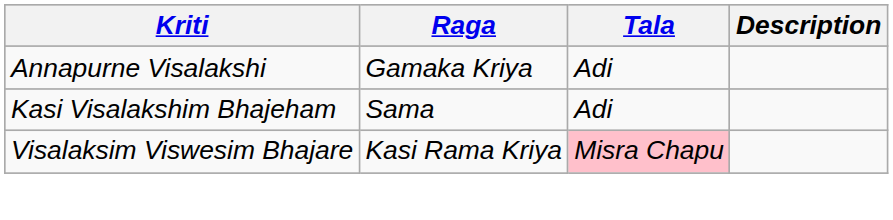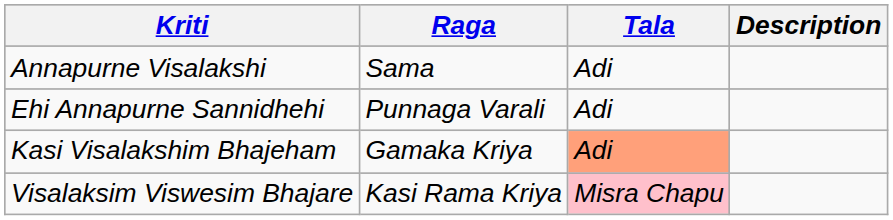Annapurne Visalakshi | Raga: Gamaka Kriya -> Sama
+ row: Ehi Annapurne Sannidhehi | Punnaga Varali | Adi
Kasi Visalakshim Bhajeham | Raga: Sama -> Gamaka Kriya
Kasi Visalakshim Bhajeham | Tala: no background -> lightsalmon background
